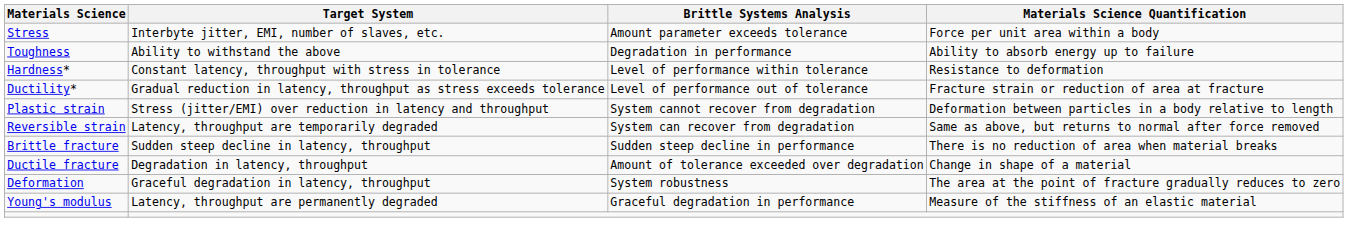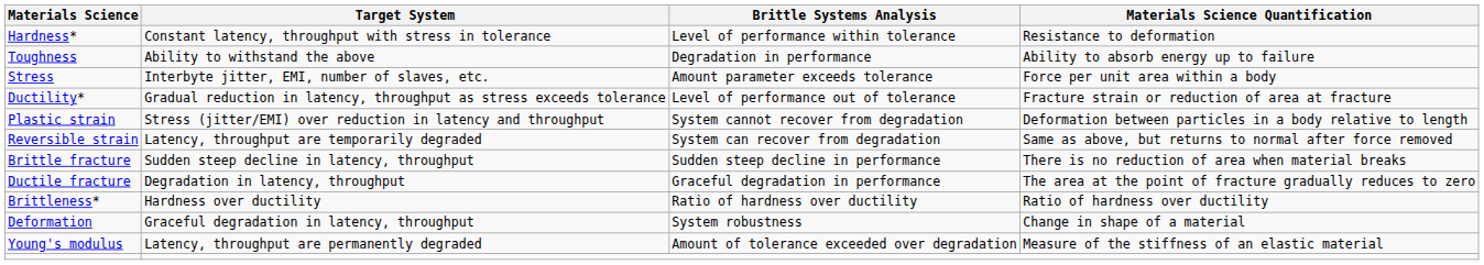rows swapped: Stress <-> Hardness*
Ductile fracture | Brittle Systems Analysis: Amount of tolerance exceeded over degradation -> Graceful degradation in performance
Ductile fracture | Materials Science Quantification: Change in shape of a material -> The area at the point of fracture gradually reduces to zero
+ row: Brittleness* | Hardness over ductility | Ratio of hardness over ductility | Ratio of hardness over ductility
Deformation | Materials Science Quantification: The area at the point of fracture gradually reduces to zero -> Change in shape of a material
Young's modulus | Brittle Systems Analysis: Graceful degradation in performance -> Amount of tolerance exceeded over degradation
